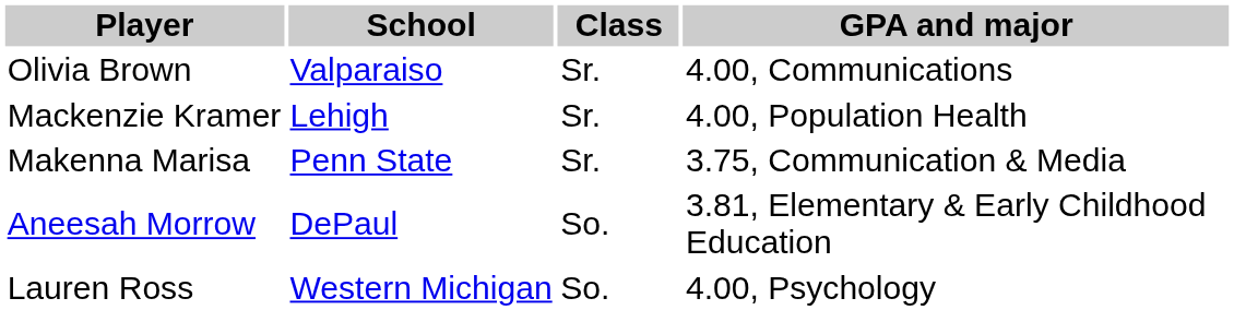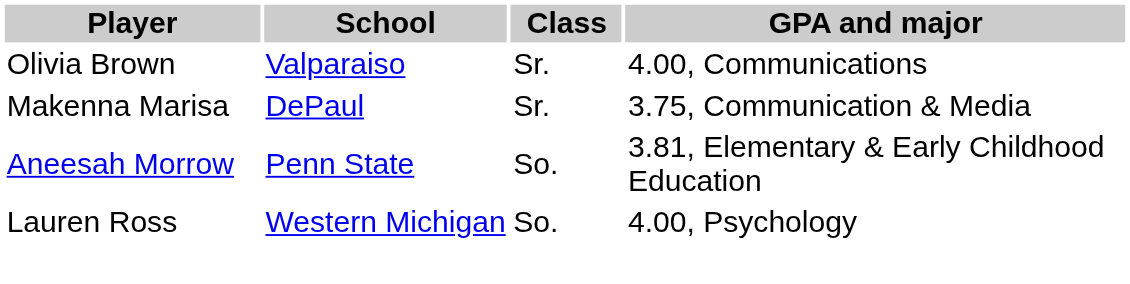- row: Mackenzie Kramer | Lehigh | Sr. | 4.00, Population Health
Makenna Marisa | School: Penn State -> DePaul
Aneesah Morrow | School: DePaul -> Penn State
